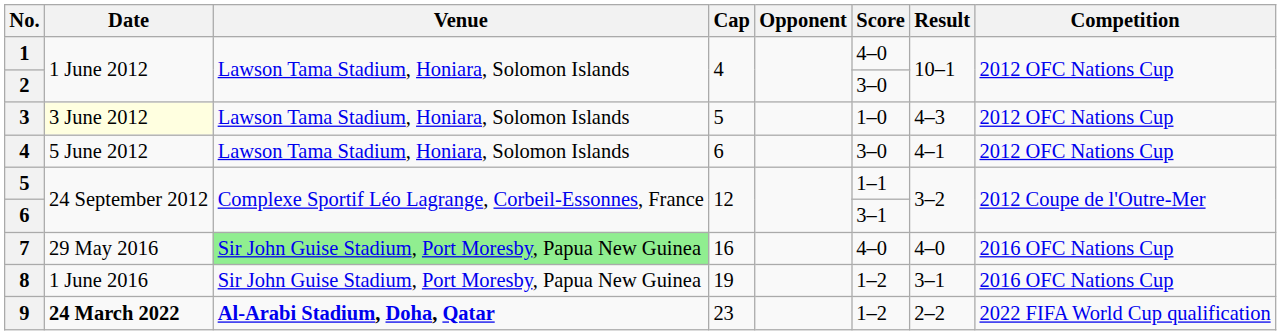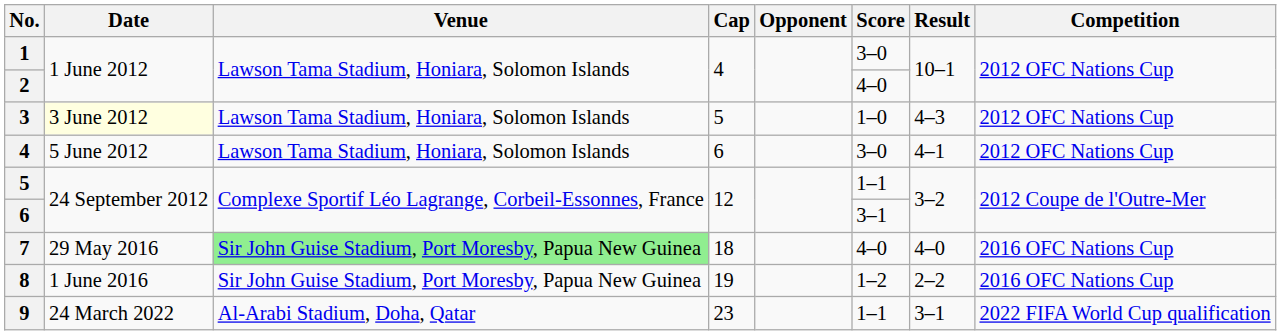1 | Score: 4–0 -> 3–0
2 | Score: 3–0 -> 4–0
7 | Cap: 16 -> 18
8 | Result: 3–1 -> 2–2
9 | Date: bold -> normal
9 | Venue: bold -> normal
9 | Score: 1–2 -> 1–1
9 | Result: 2–2 -> 3–1
